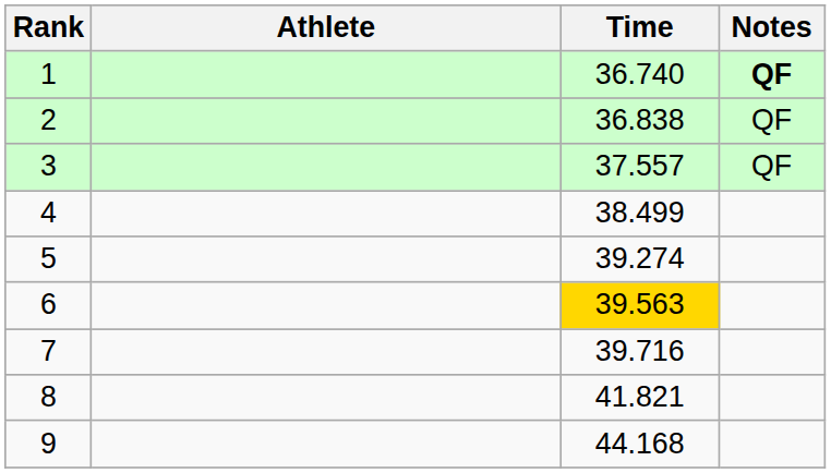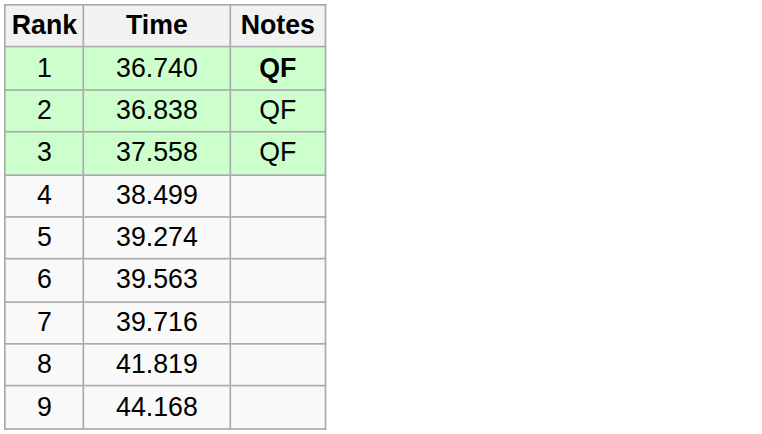- column: Athlete
3 | Time: 37.557 -> 37.558
6 | Time: gold background -> no background
8 | Time: 41.821 -> 41.819
